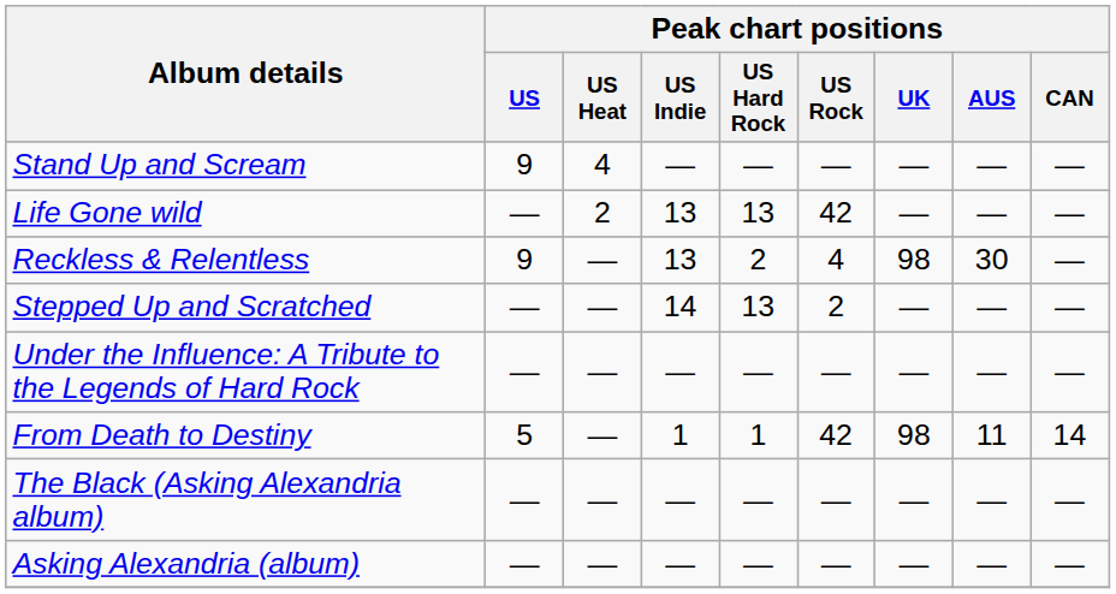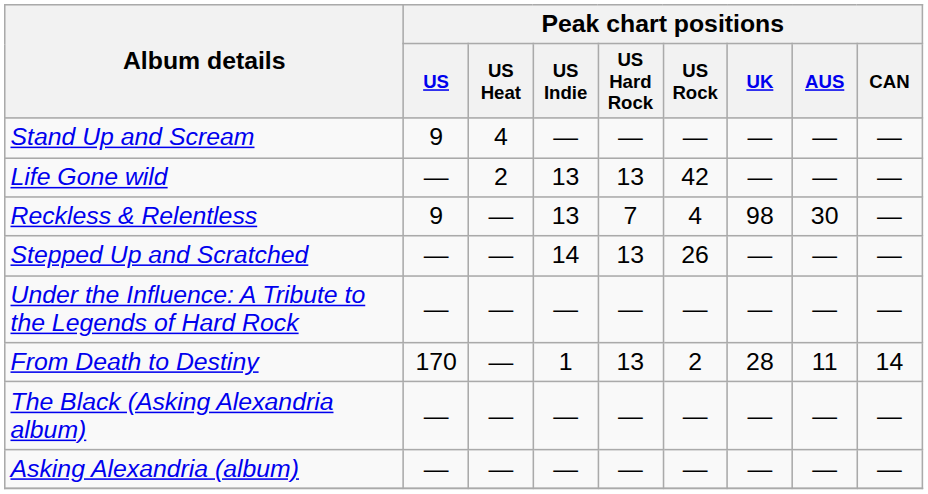Reckless & Relentless | Peak chart positions / US Hard Rock: 2 -> 7
Stepped Up and Scratched | Peak chart positions / US Rock: 2 -> 26
From Death to Destiny | Peak chart positions / US: 5 -> 170
From Death to Destiny | Peak chart positions / US Hard Rock: 1 -> 13
From Death to Destiny | Peak chart positions / US Rock: 42 -> 2
From Death to Destiny | Peak chart positions / UK: 98 -> 28
